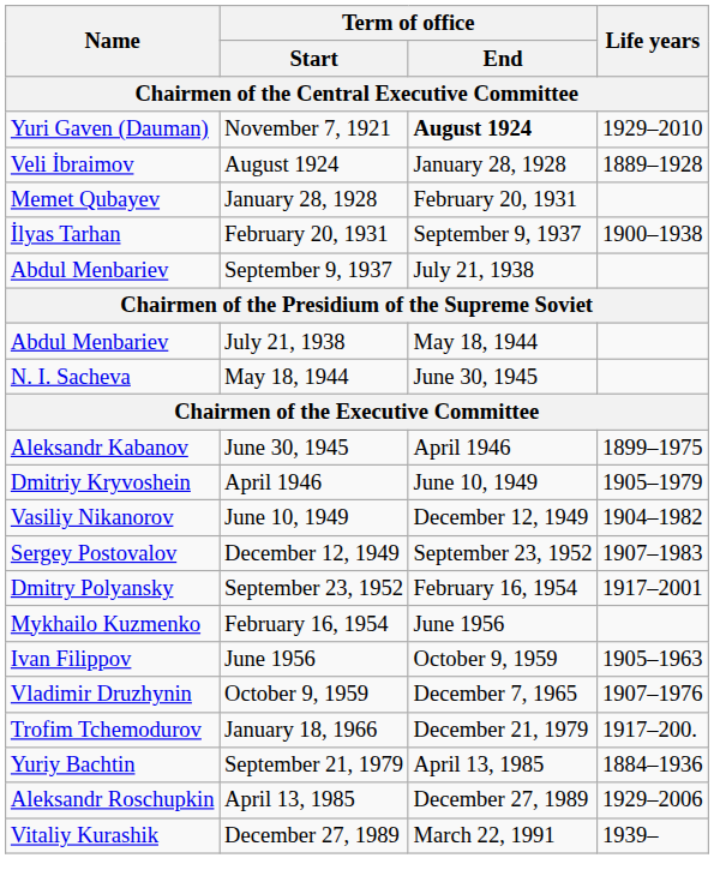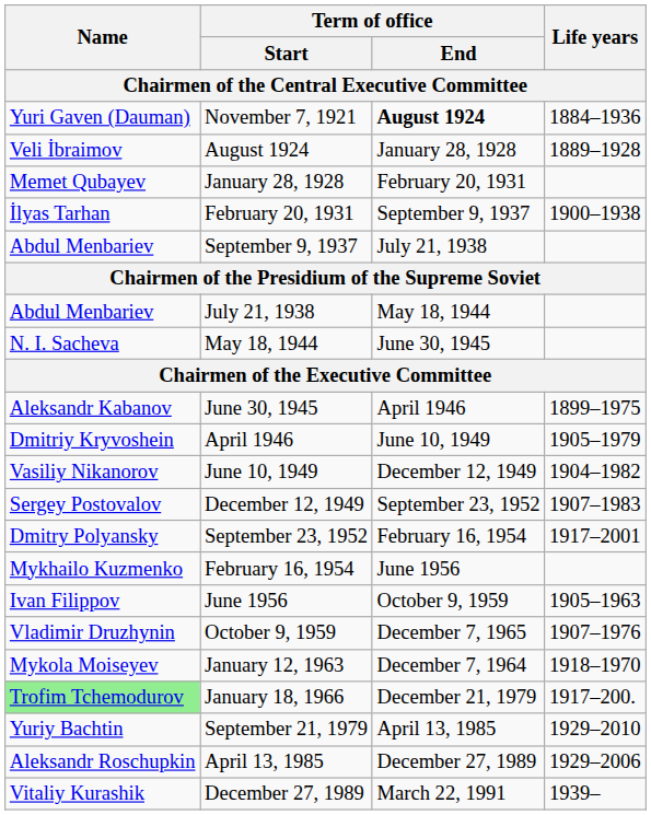November 7, 1921 | Life years: 1929–2010 -> 1884–1936
+ row: Mykola Moiseyev | January 12, 1963 | December 7, 1964 | 1918–1970
January 18, 1966 | Name: no background -> lightgreen background
September 21, 1979 | Life years: 1884–1936 -> 1929–2010
